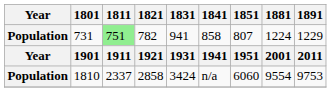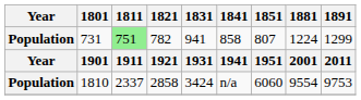731 | 1891: 1229 -> 1299
